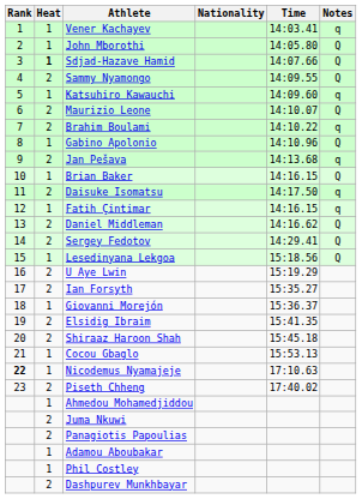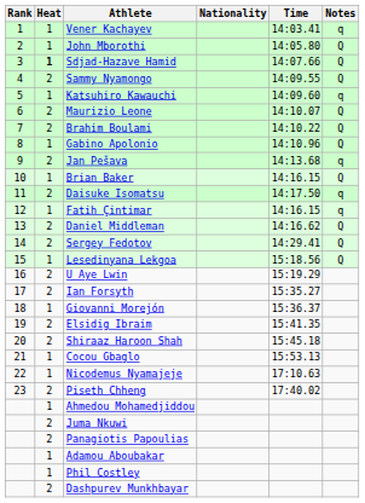Brahim Boulami | Notes: q -> Q
Nicodemus Nyamajeje | Rank: bold -> normal
